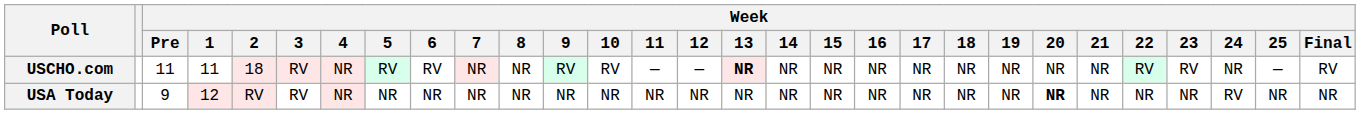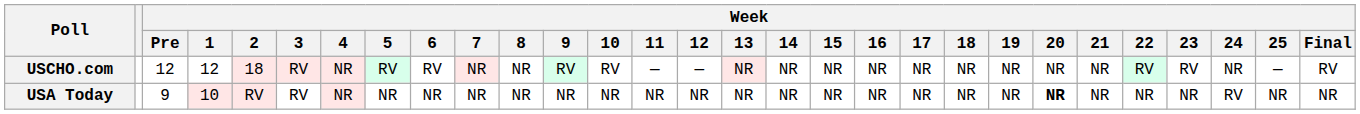USCHO.com | Week / Pre: 11 -> 12
USCHO.com | Week / 1: 11 -> 12
USCHO.com | Week / 13: bold -> normal
USA Today | Week / 1: 12 -> 10
